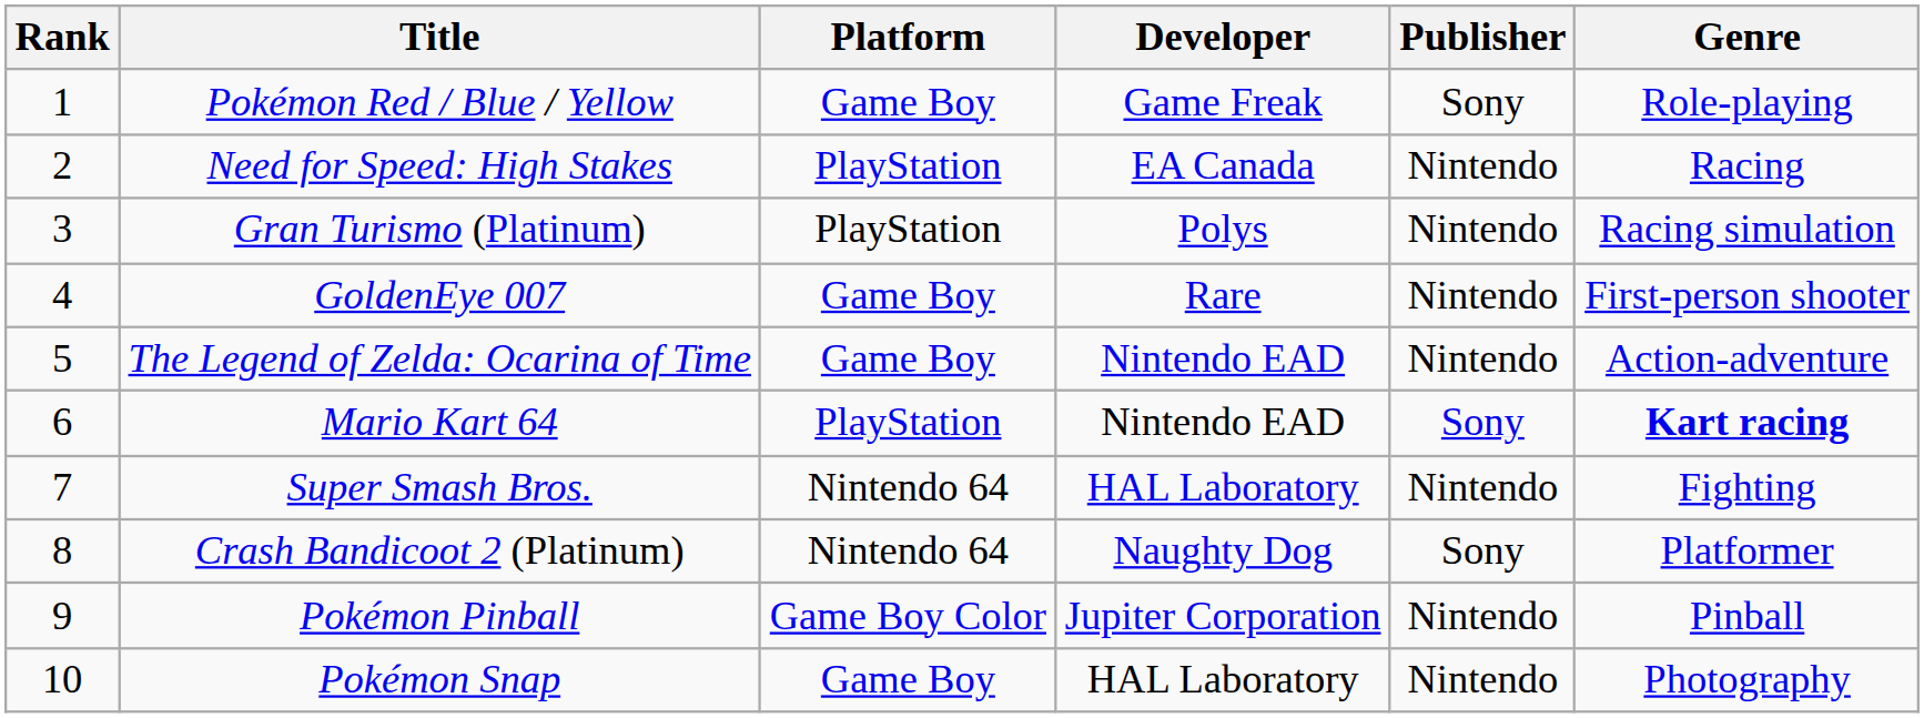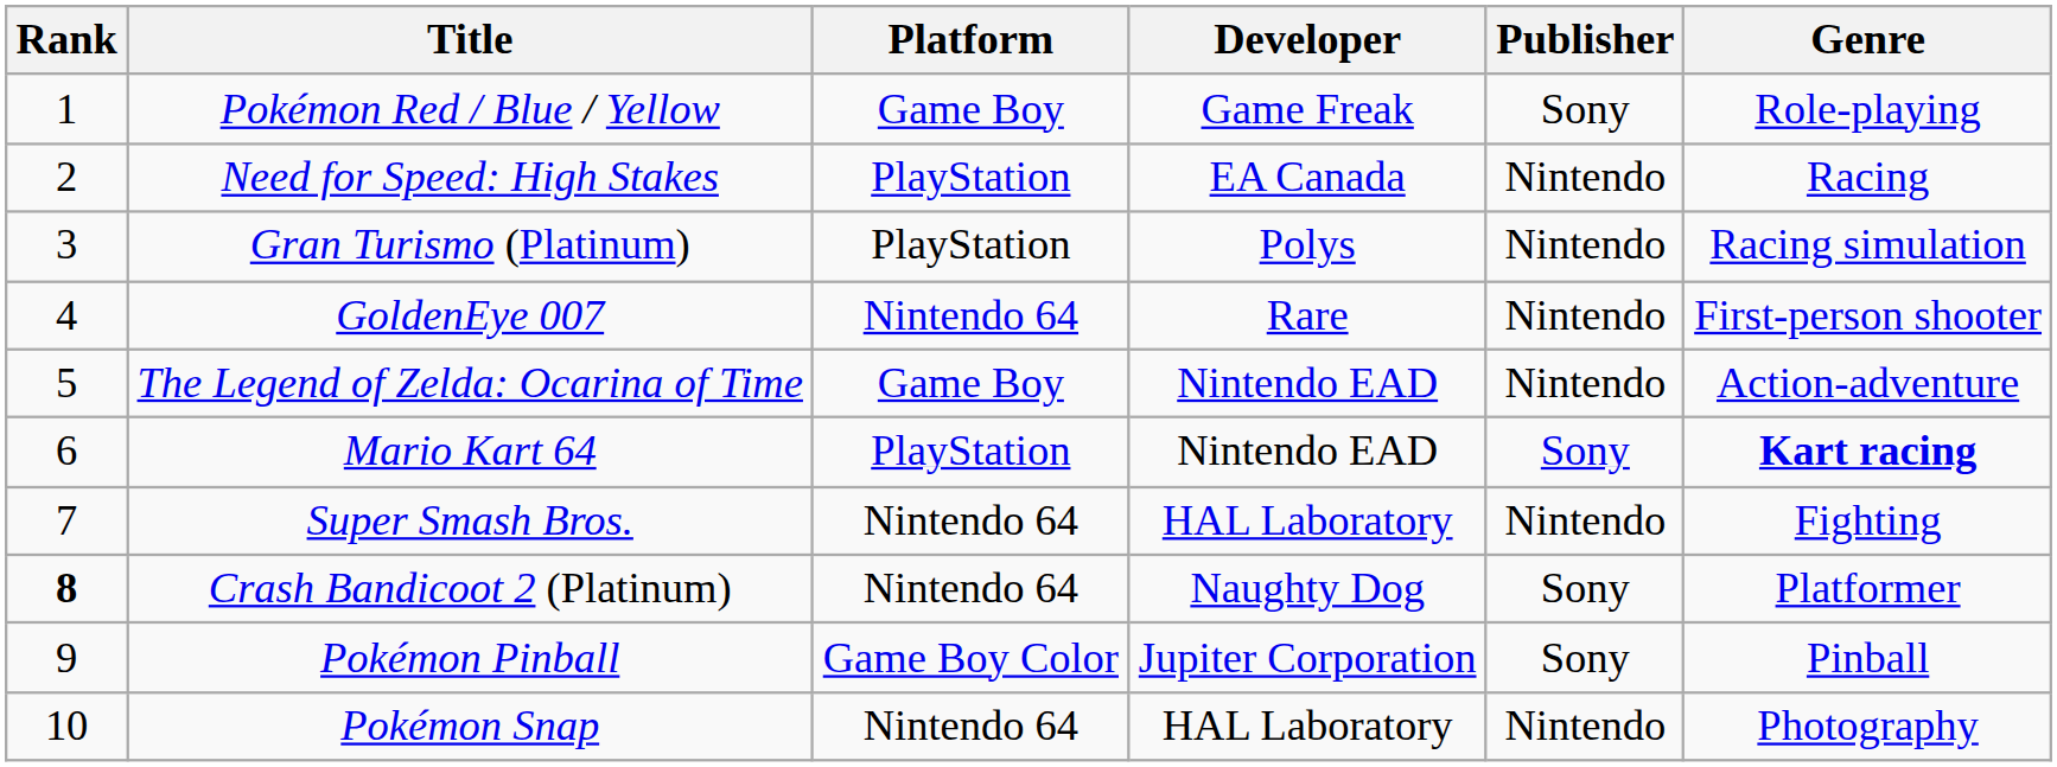GoldenEye 007 | Platform: Game Boy -> Nintendo 64
Crash Bandicoot 2 (Platinum) | Rank: normal -> bold
Pokémon Pinball | Publisher: Nintendo -> Sony
Pokémon Snap | Platform: Game Boy -> Nintendo 64
